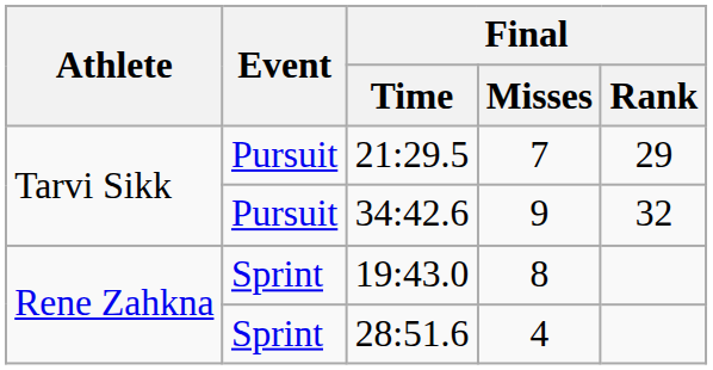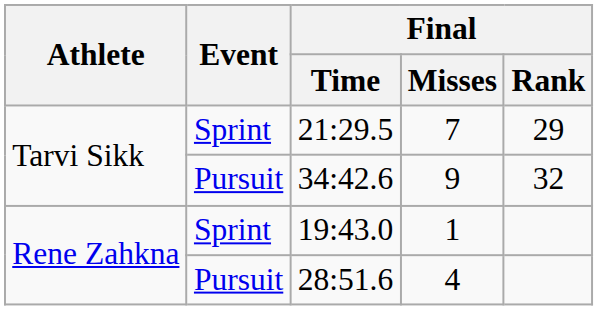21:29.5 | Event: Pursuit -> Sprint
19:43.0 | Final / Misses: 8 -> 1
28:51.6 | Event: Sprint -> Pursuit
